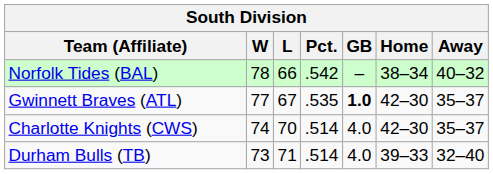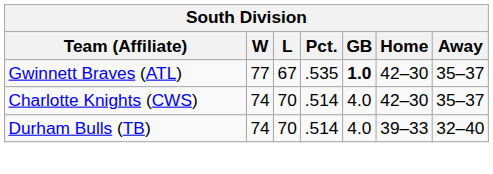- row: Norfolk Tides (BAL) | 78 | 66 | .542 | – | 38–34 | 40–32
Durham Bulls (TB) | W: 73 -> 74
Durham Bulls (TB) | L: 71 -> 70
